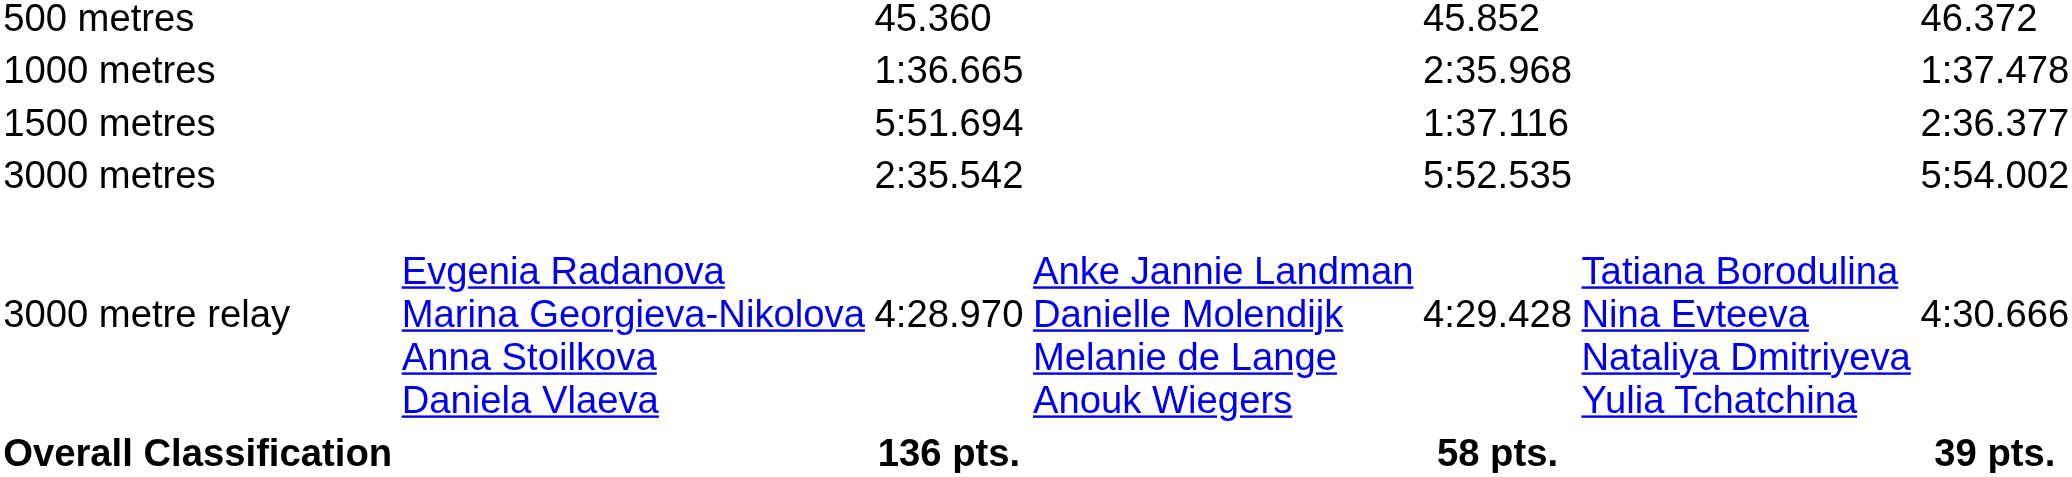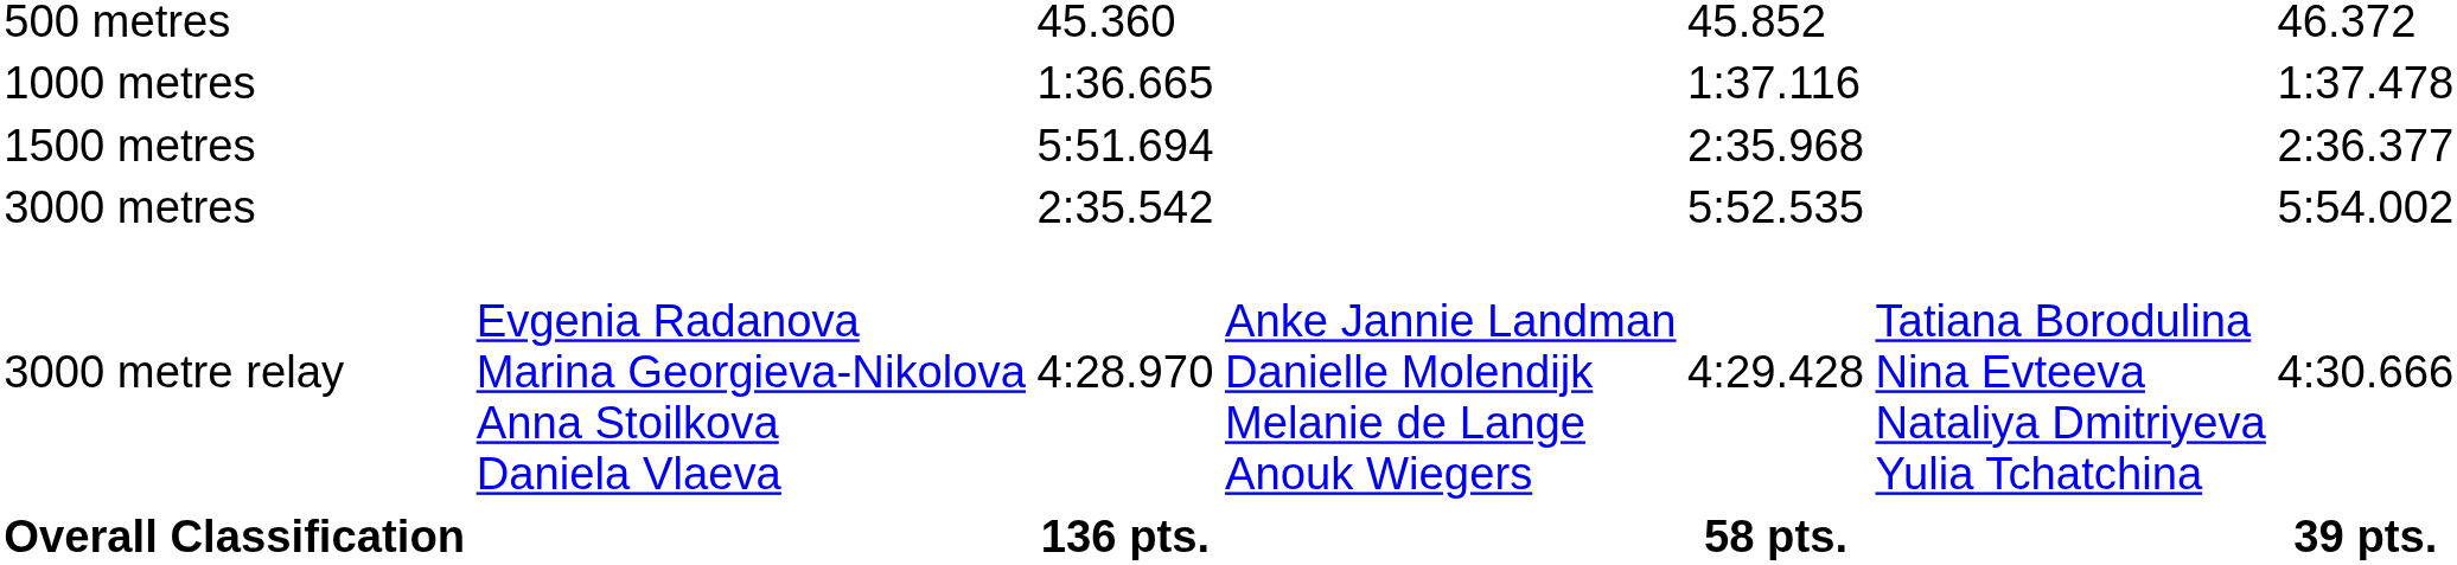1000 metres | column 5: 2:35.968 -> 1:37.116
1500 metres | column 5: 1:37.116 -> 2:35.968
